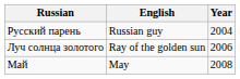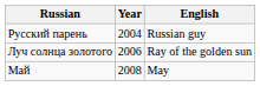columns swapped: English <-> Year
